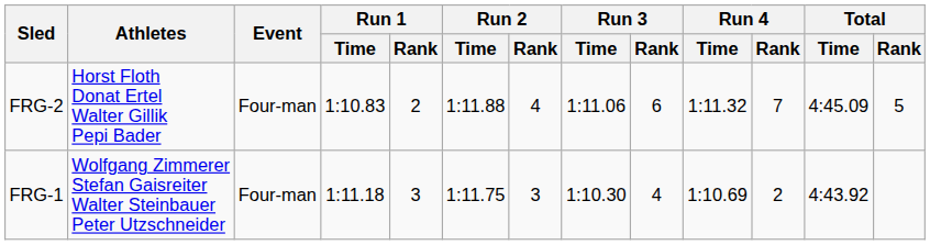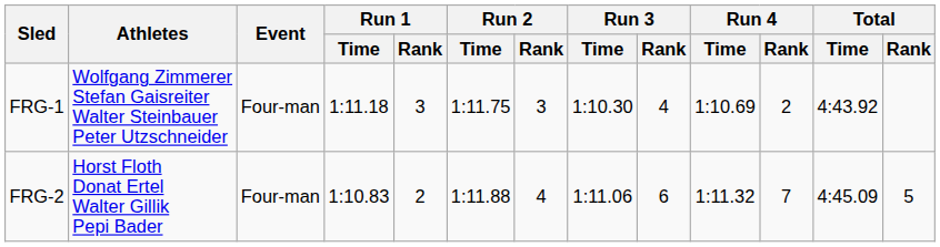rows swapped: FRG-1 <-> FRG-2
